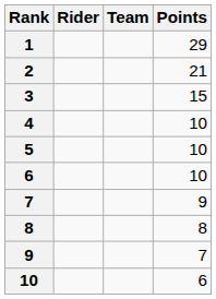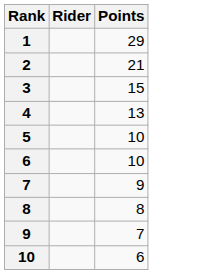- column: Team
4 | Points: 10 -> 13
